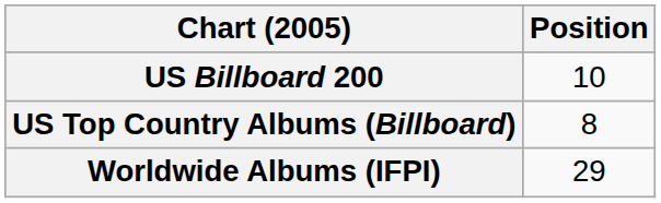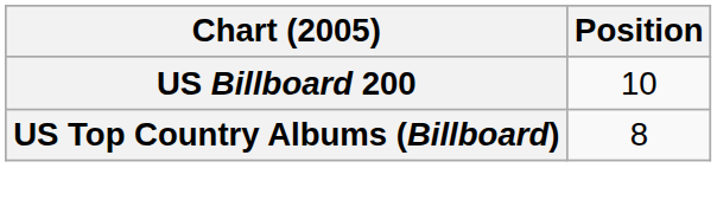- row: Worldwide Albums (IFPI) | 29
